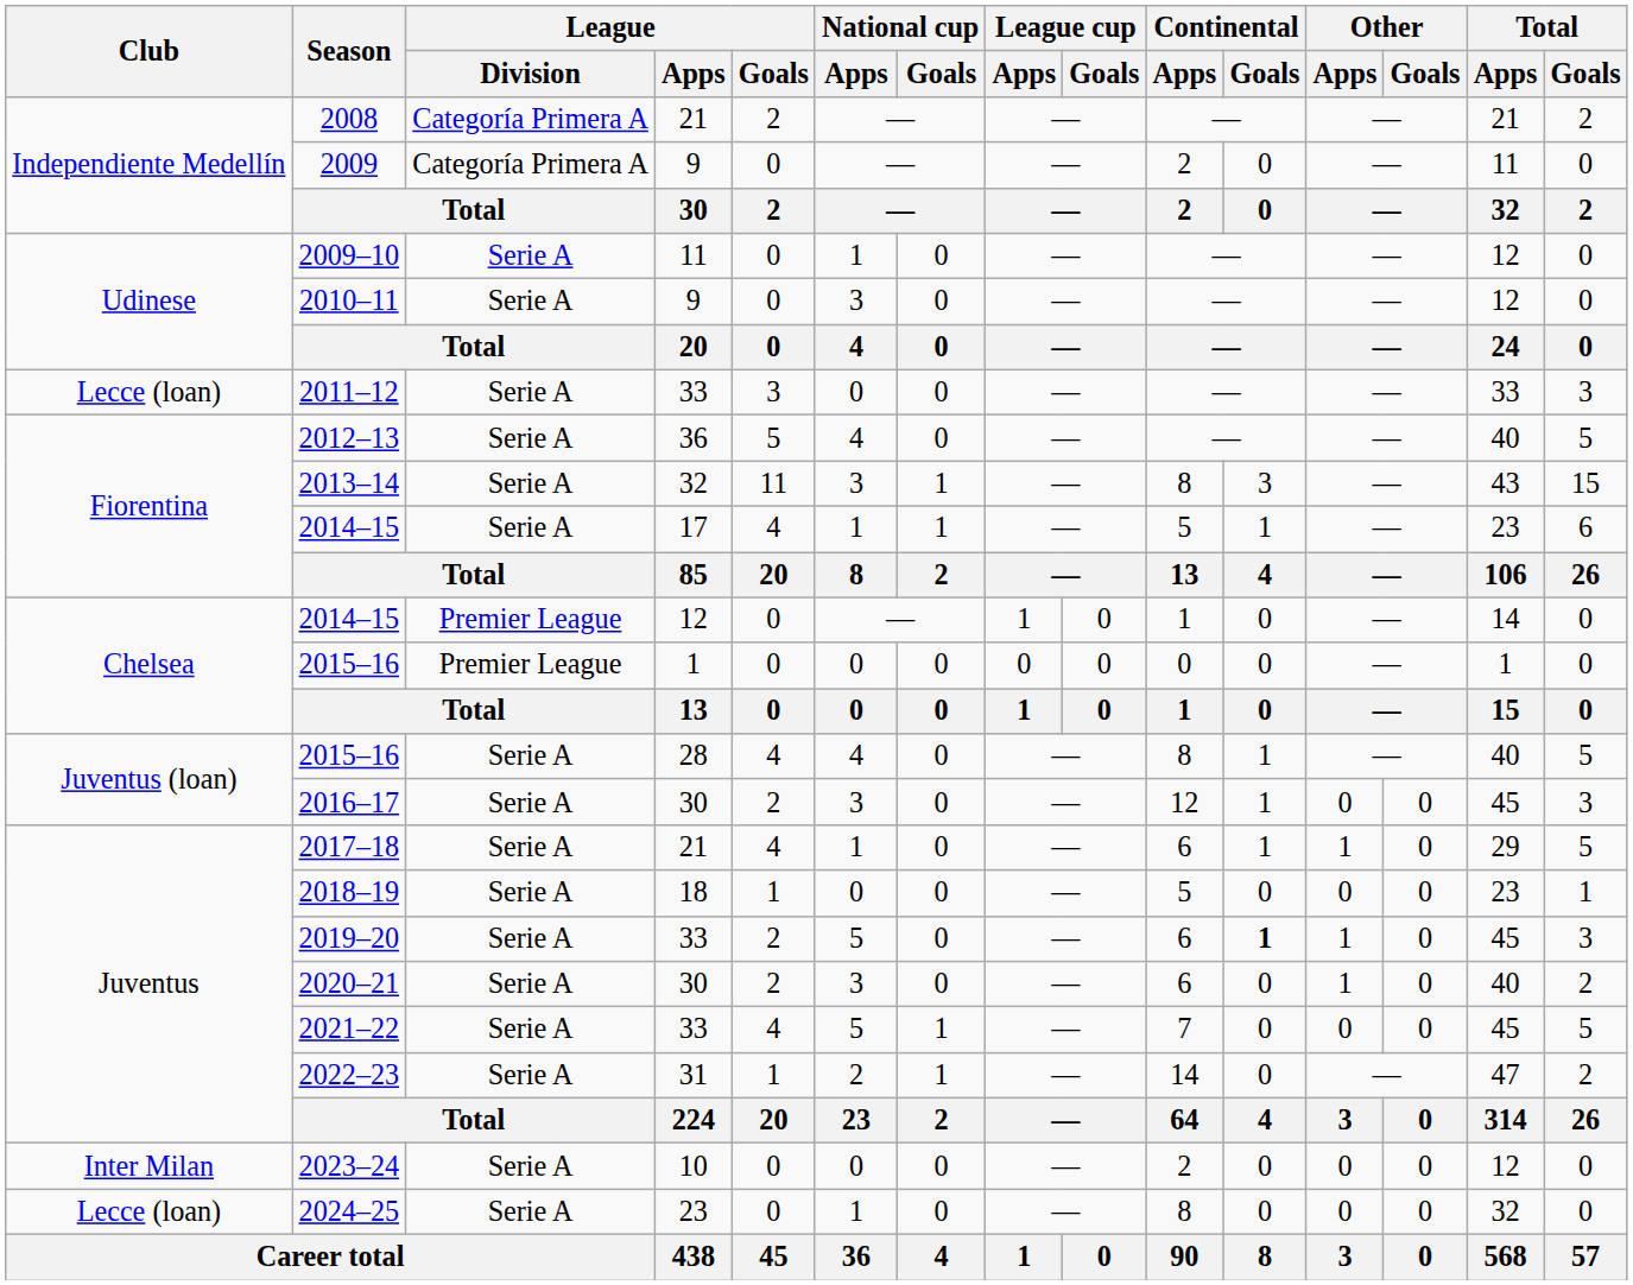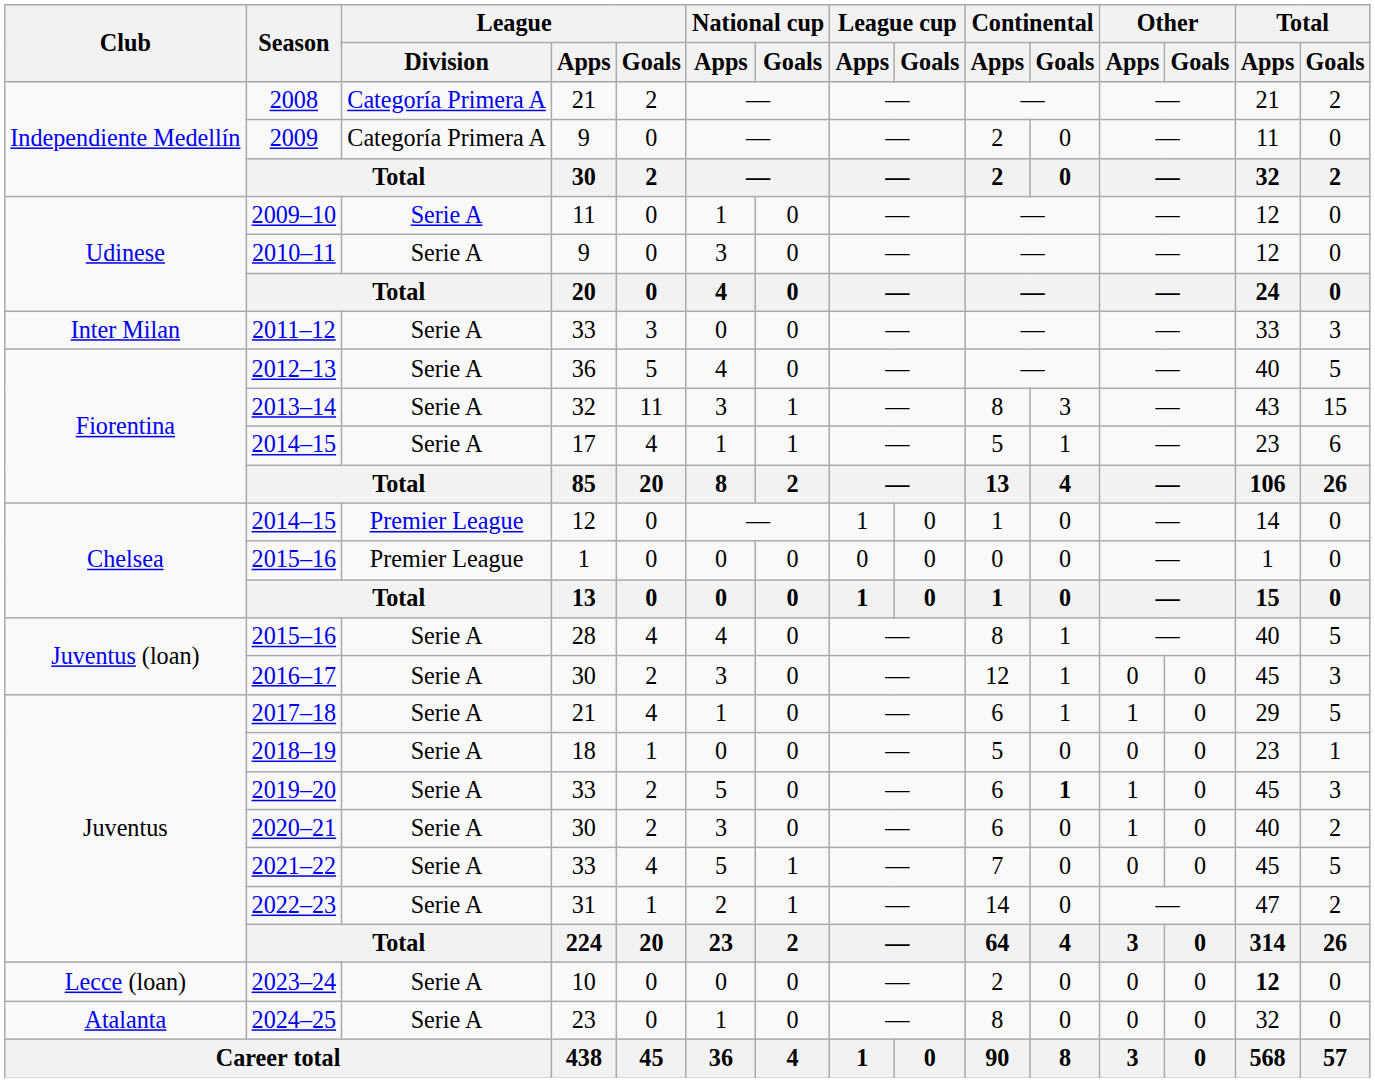2011–12 | Club: Lecce (loan) -> Inter Milan
2023–24 | Club: Inter Milan -> Lecce (loan)
2023–24 | Total / Apps: normal -> bold
2024–25 | Club: Lecce (loan) -> Atalanta
